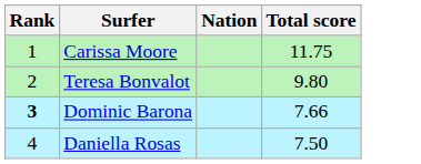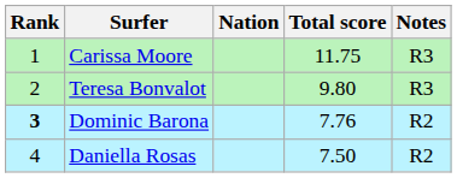+ column: Notes | R3 | R3 | R2 | R2
Dominic Barona | Total score: 7.66 -> 7.76
